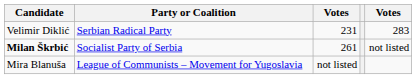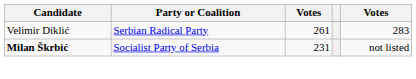Velimir Diklić | column 3: 231 -> 261
Milan Škrbić | column 3: 261 -> 231
- row: Mira Blanuša | League of Communists – Movement for Yugoslavia | not listed
